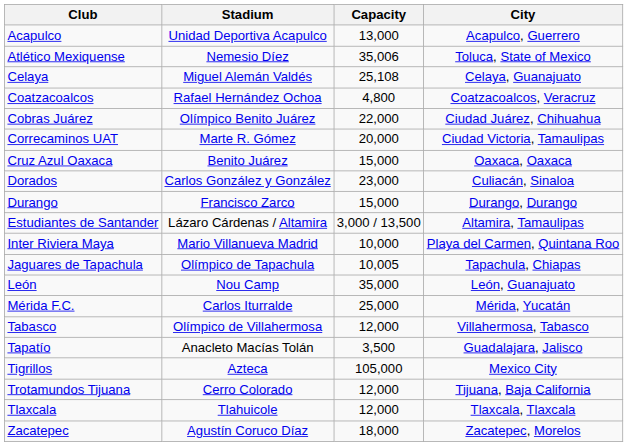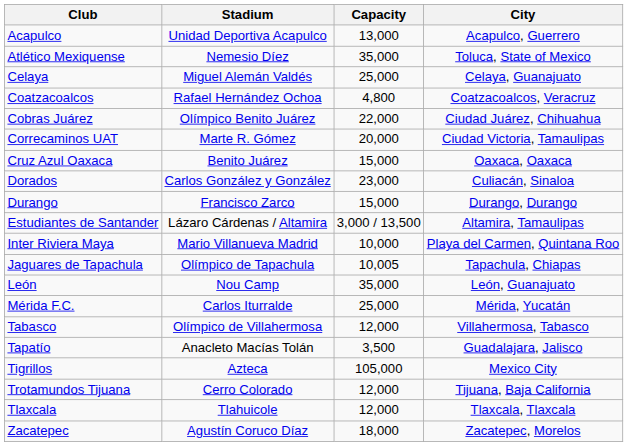Atlético Mexiquense | Capacity: 35,006 -> 35,000
Celaya | Capacity: 25,108 -> 25,000
